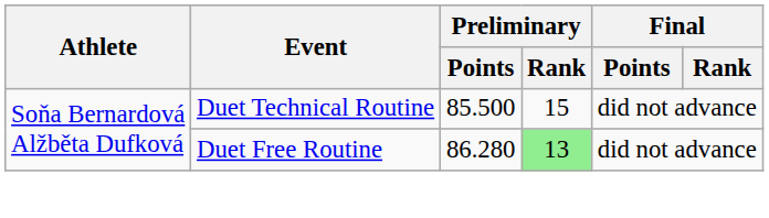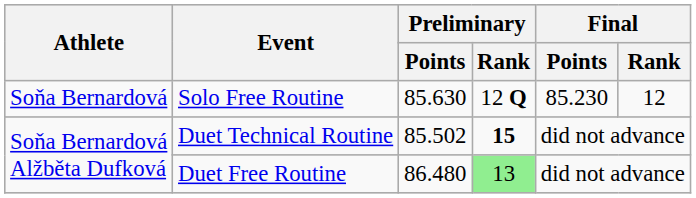+ row: Soňa Bernardová | Solo Free Routine | 85.630 | 12 Q | 85.230 | 12
Duet Technical Routine | Preliminary / Points: 85.500 -> 85.502
Duet Technical Routine | Preliminary / Rank: normal -> bold
Duet Free Routine | Preliminary / Points: 86.280 -> 86.480
